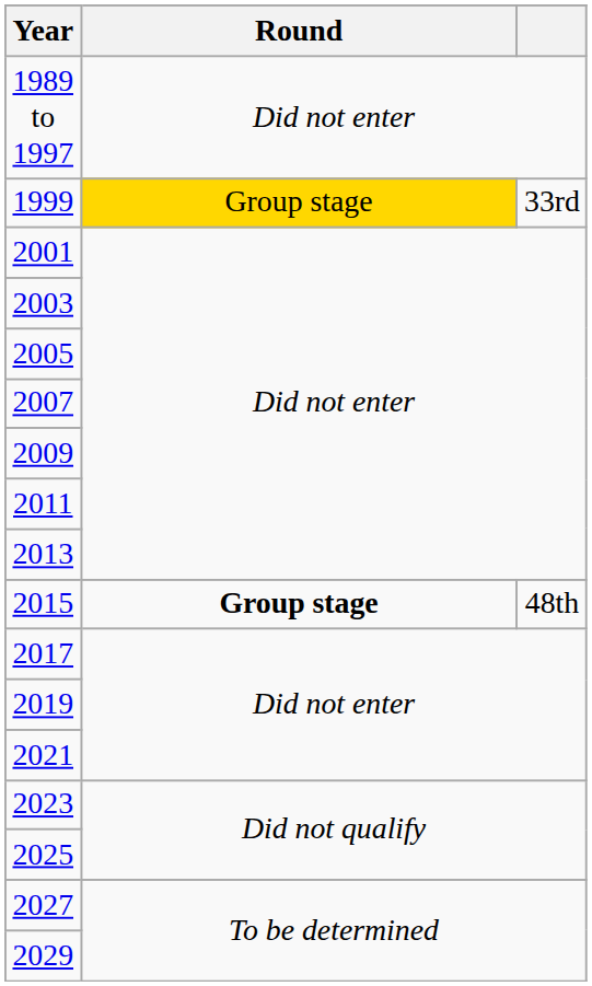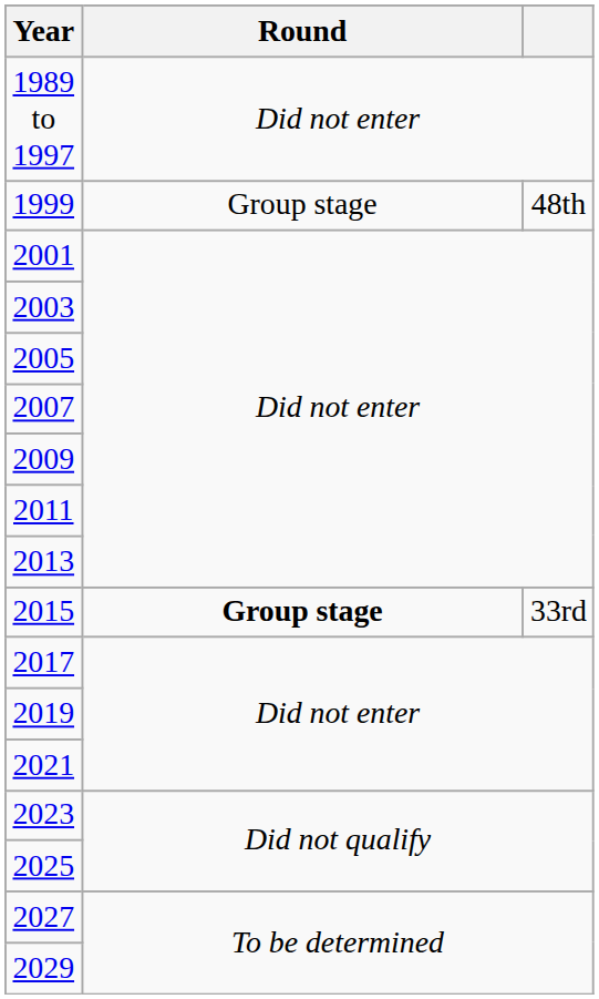1999 | Round: gold background -> no background
1999 | column 3: 33rd -> 48th
2015 | column 3: 48th -> 33rd
